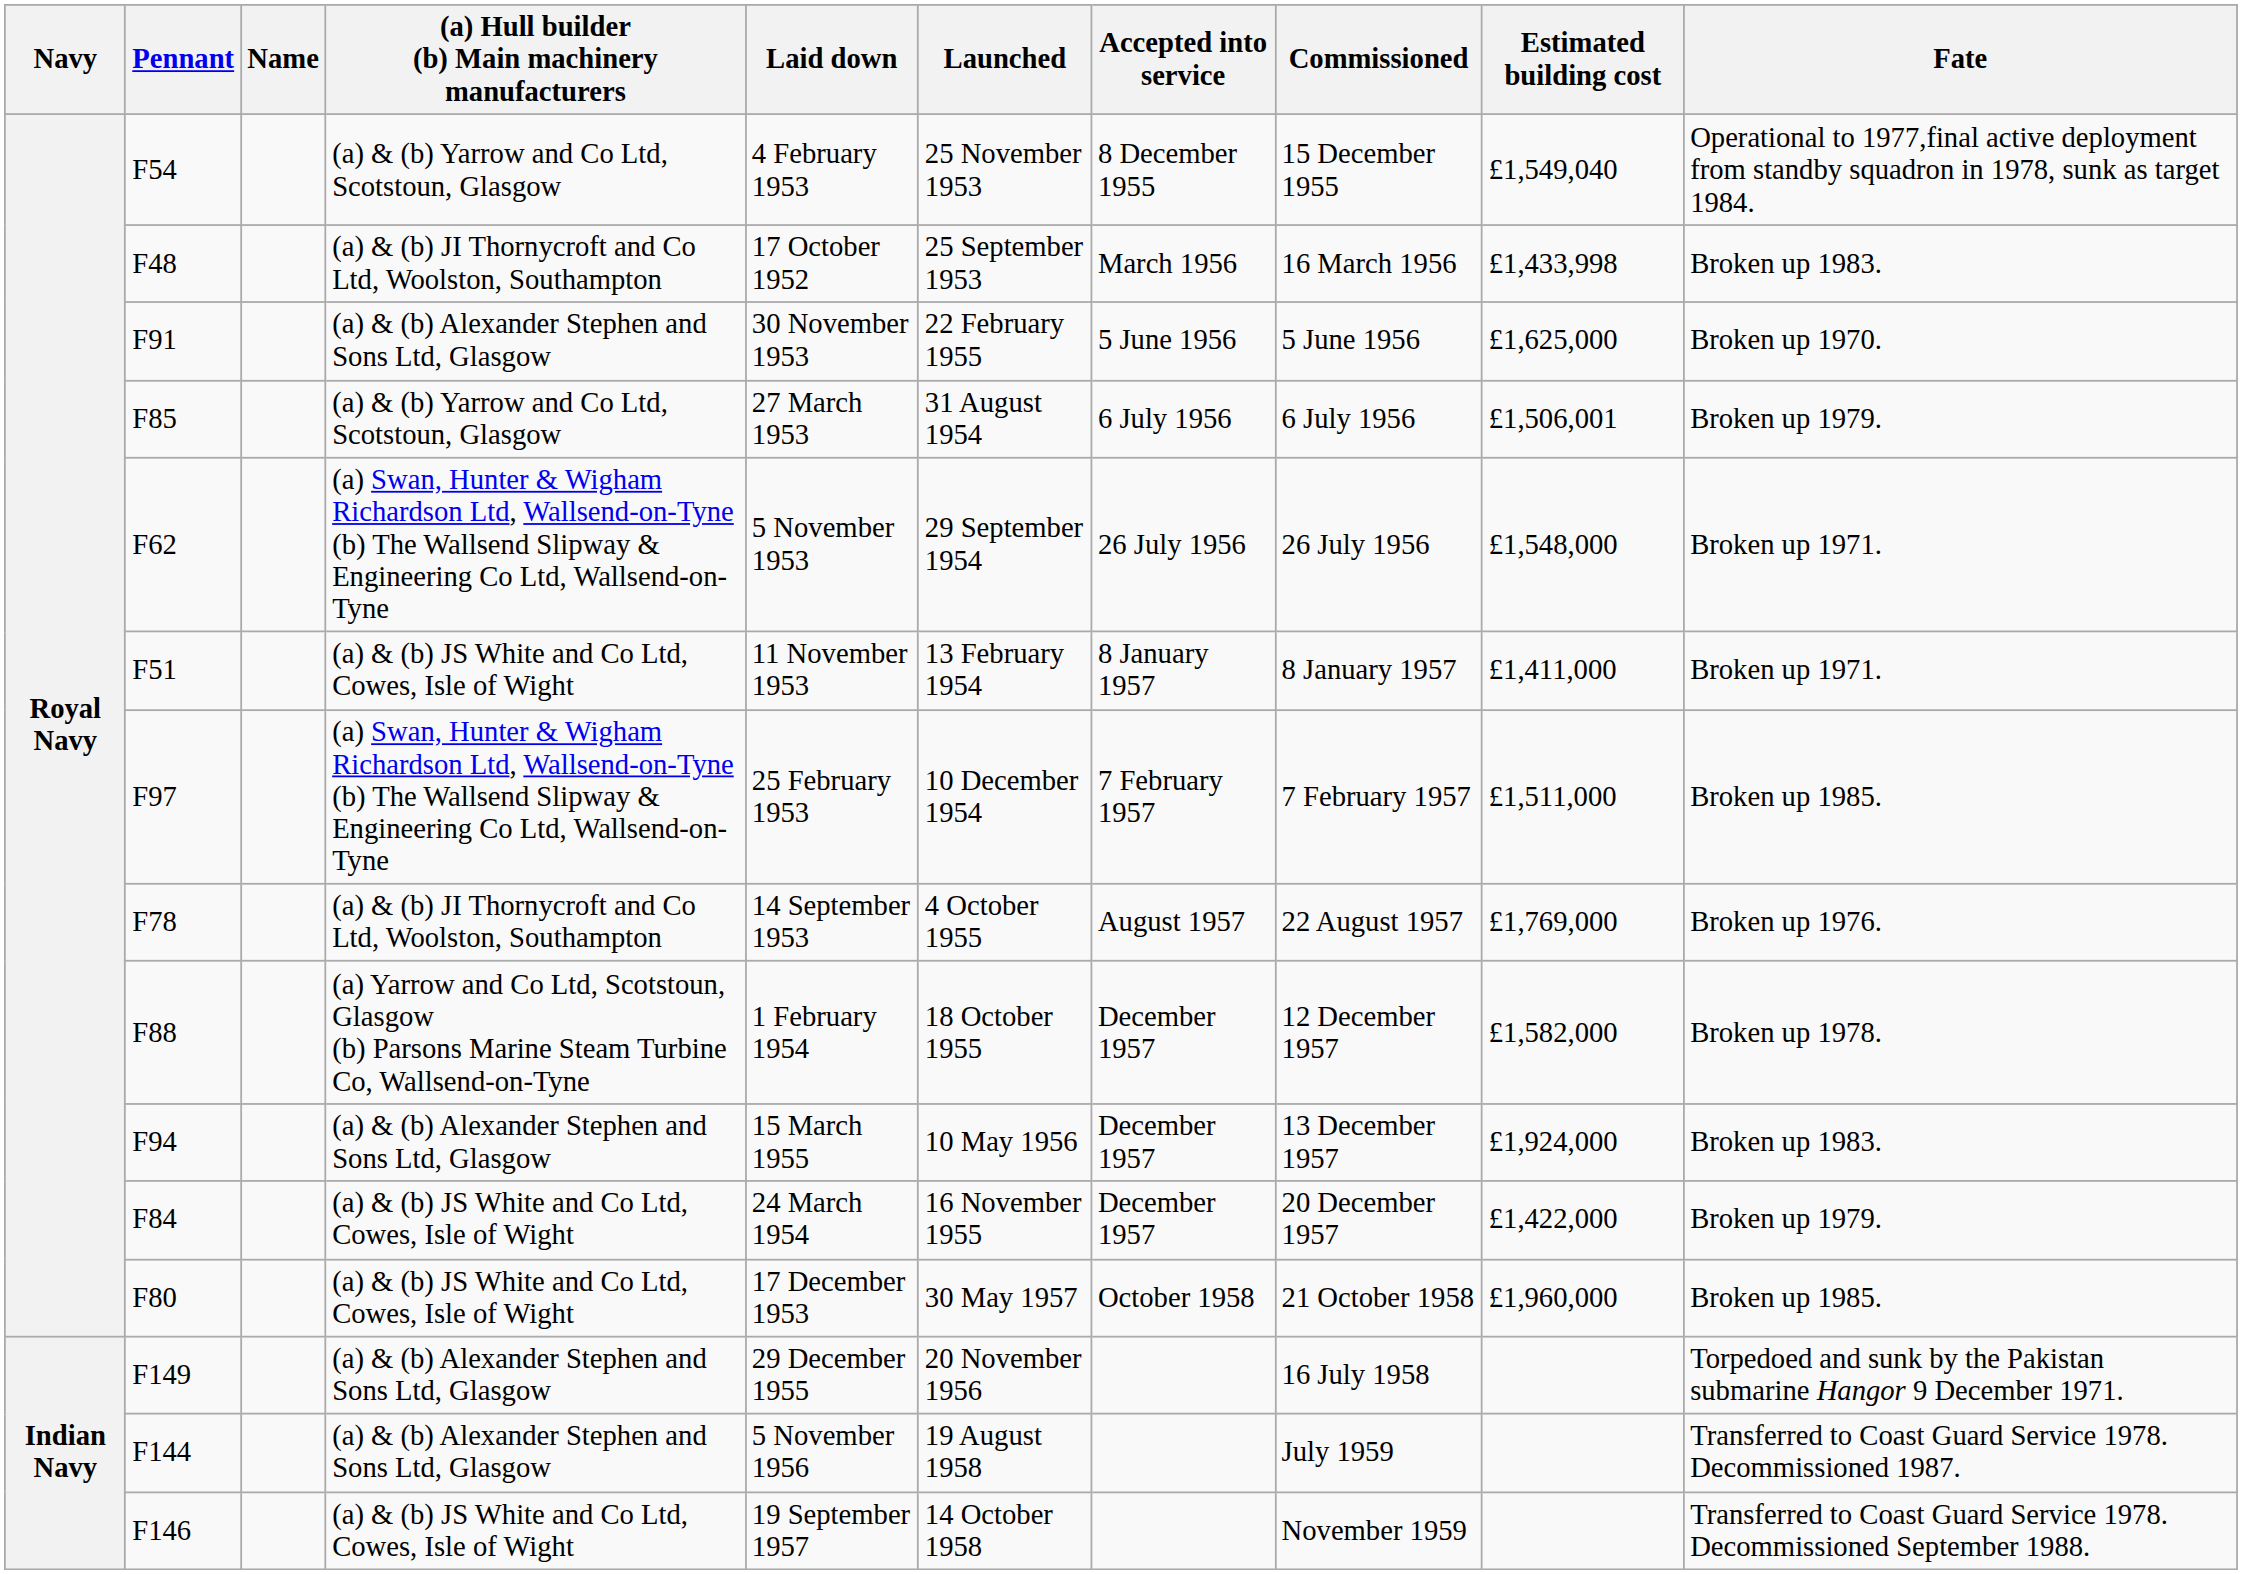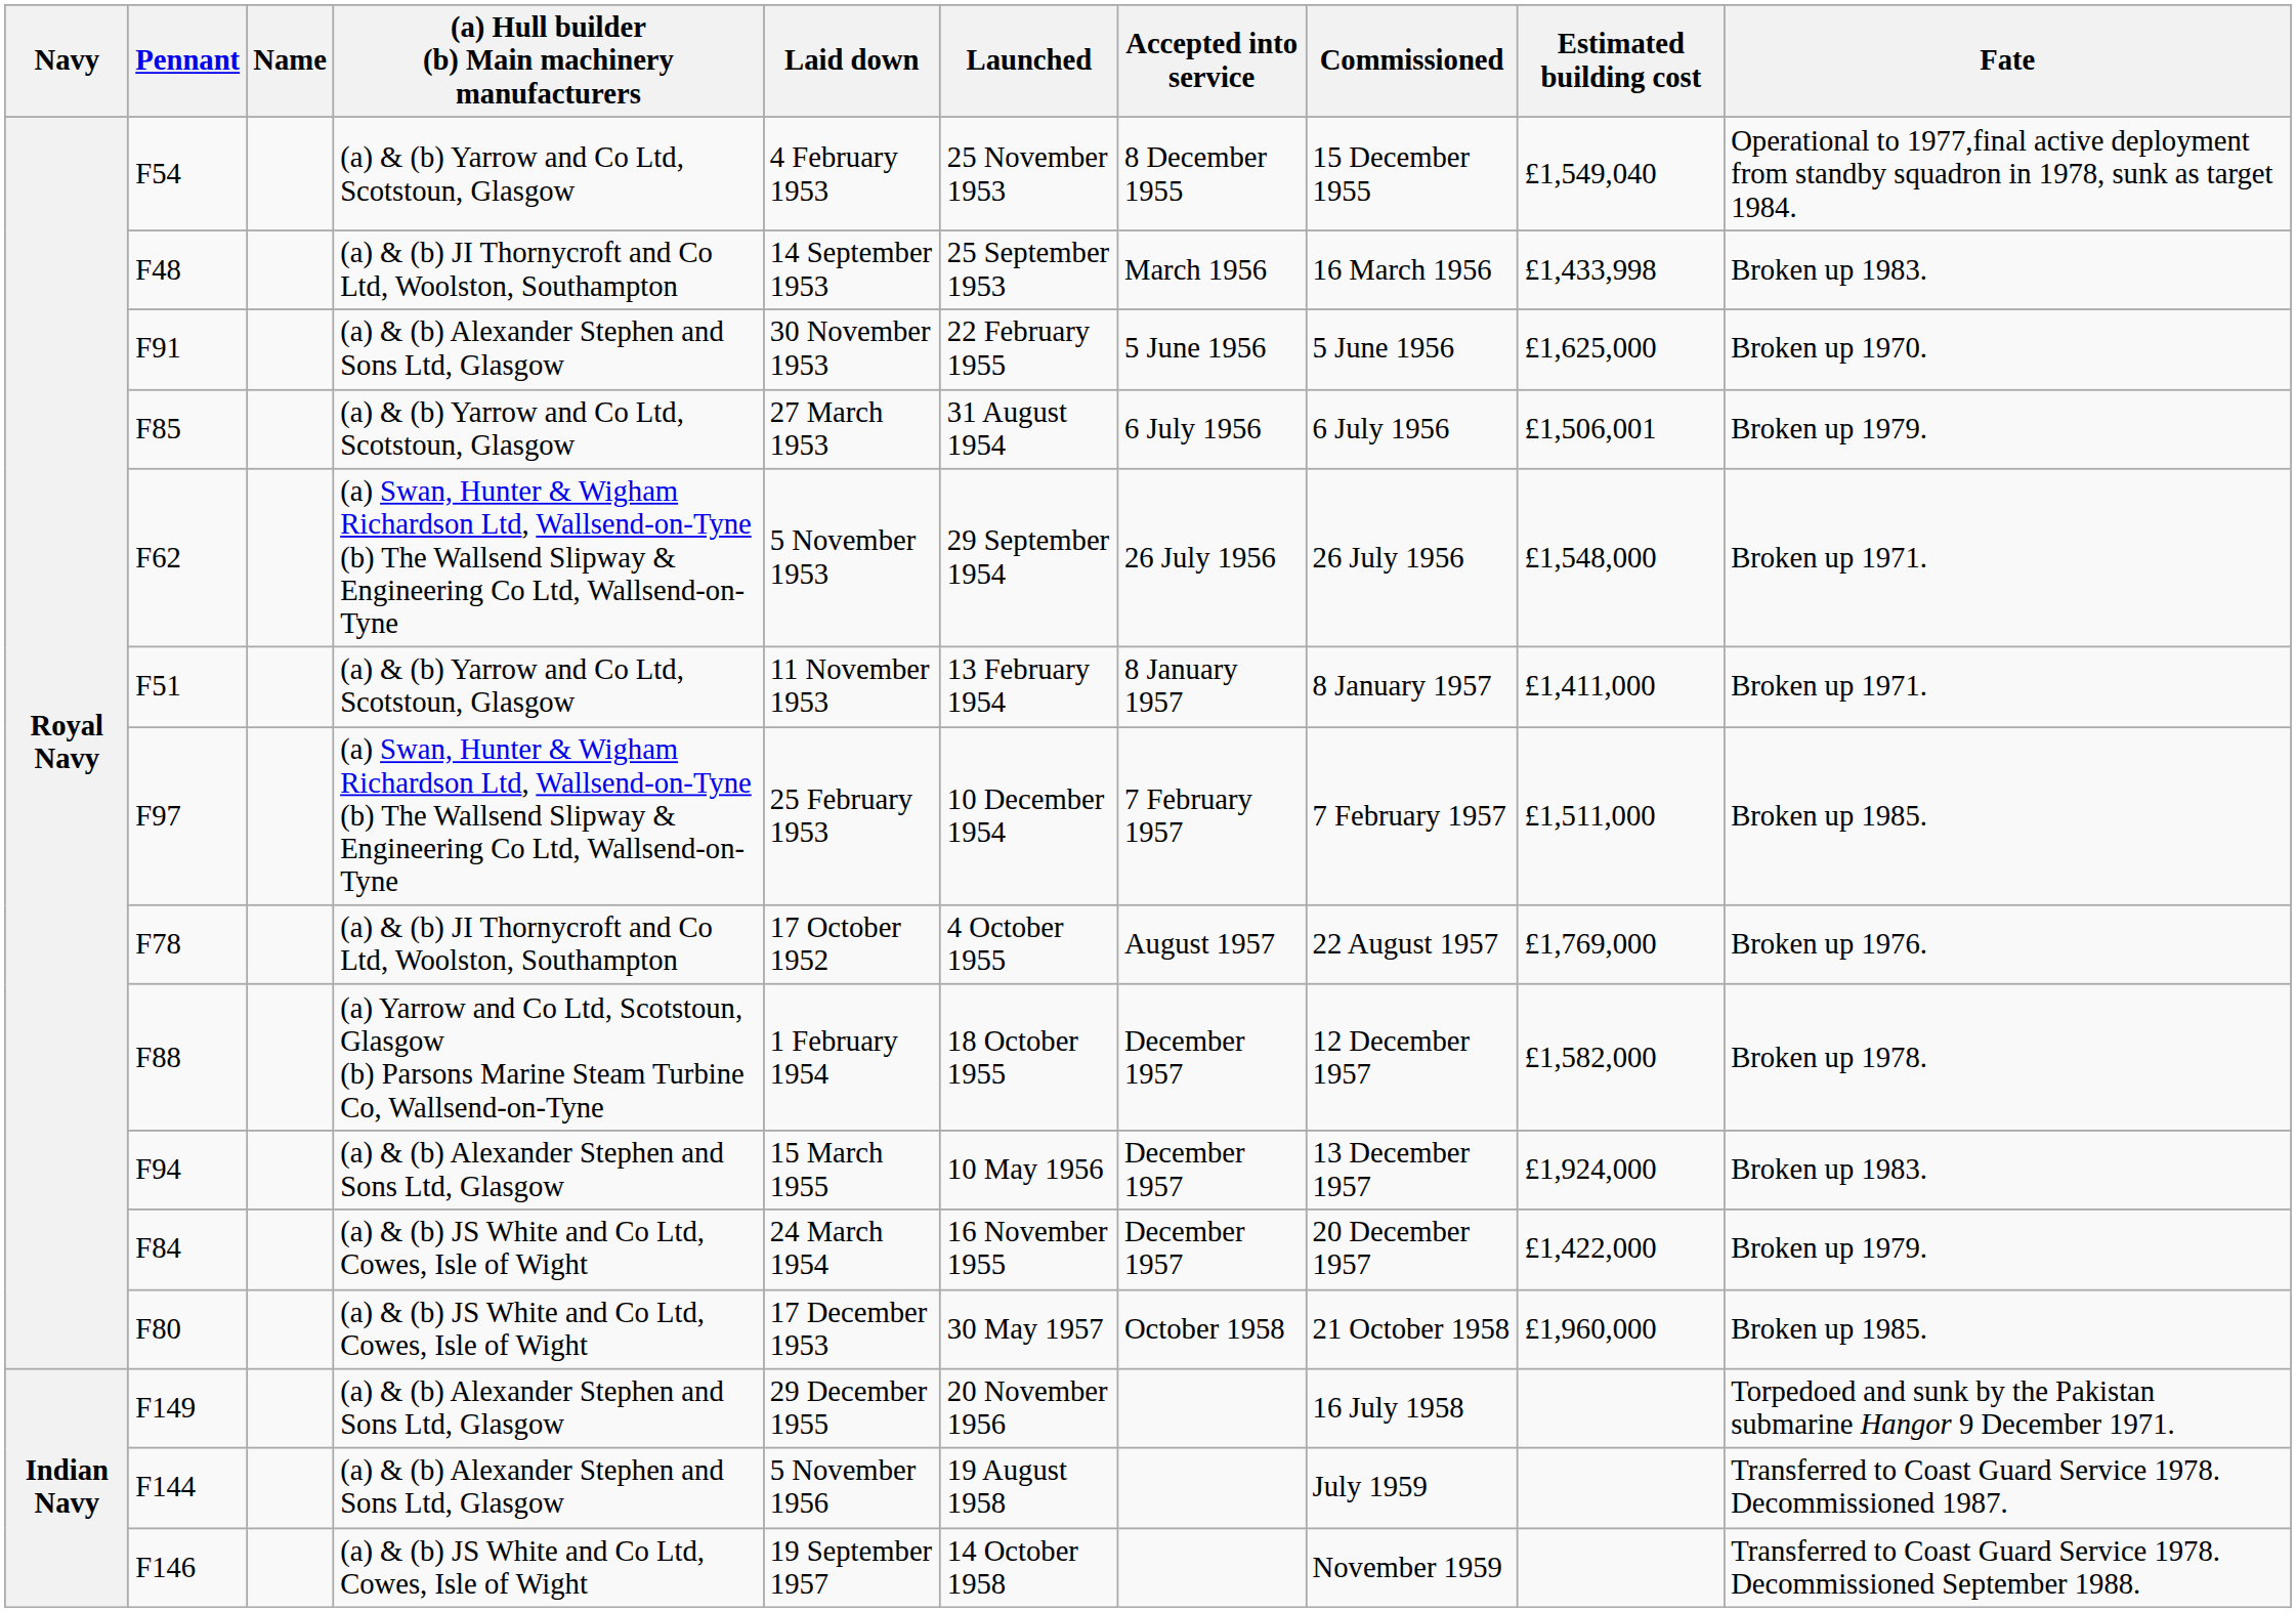F48 | Laid down: 17 October 1952 -> 14 September 1953
F51 | (a) Hull builder (b) Main machinery manufacturers: (a) & (b) JS White and Co Ltd, Cowes, Isle of Wight -> (a) & (b) Yarrow and Co Ltd, Scotstoun, Glasgow
F78 | Laid down: 14 September 1953 -> 17 October 1952
